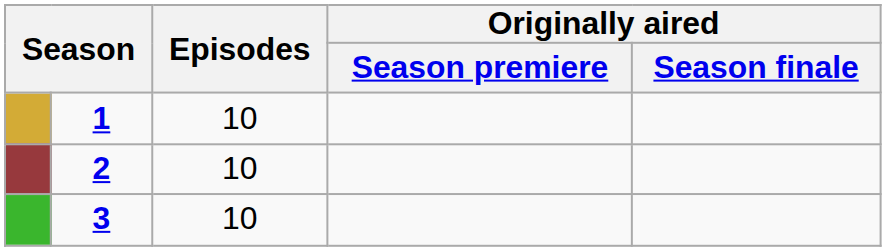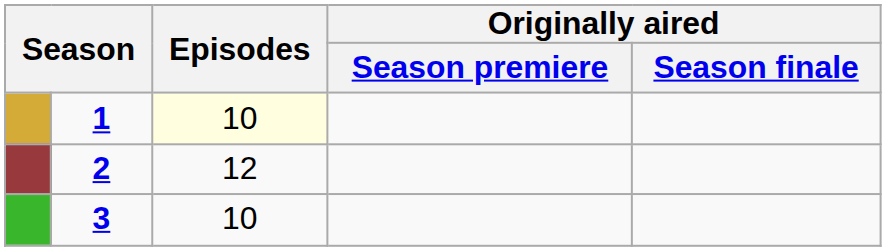1 | Episodes: no background -> lightyellow background
2 | Episodes: 10 -> 12
